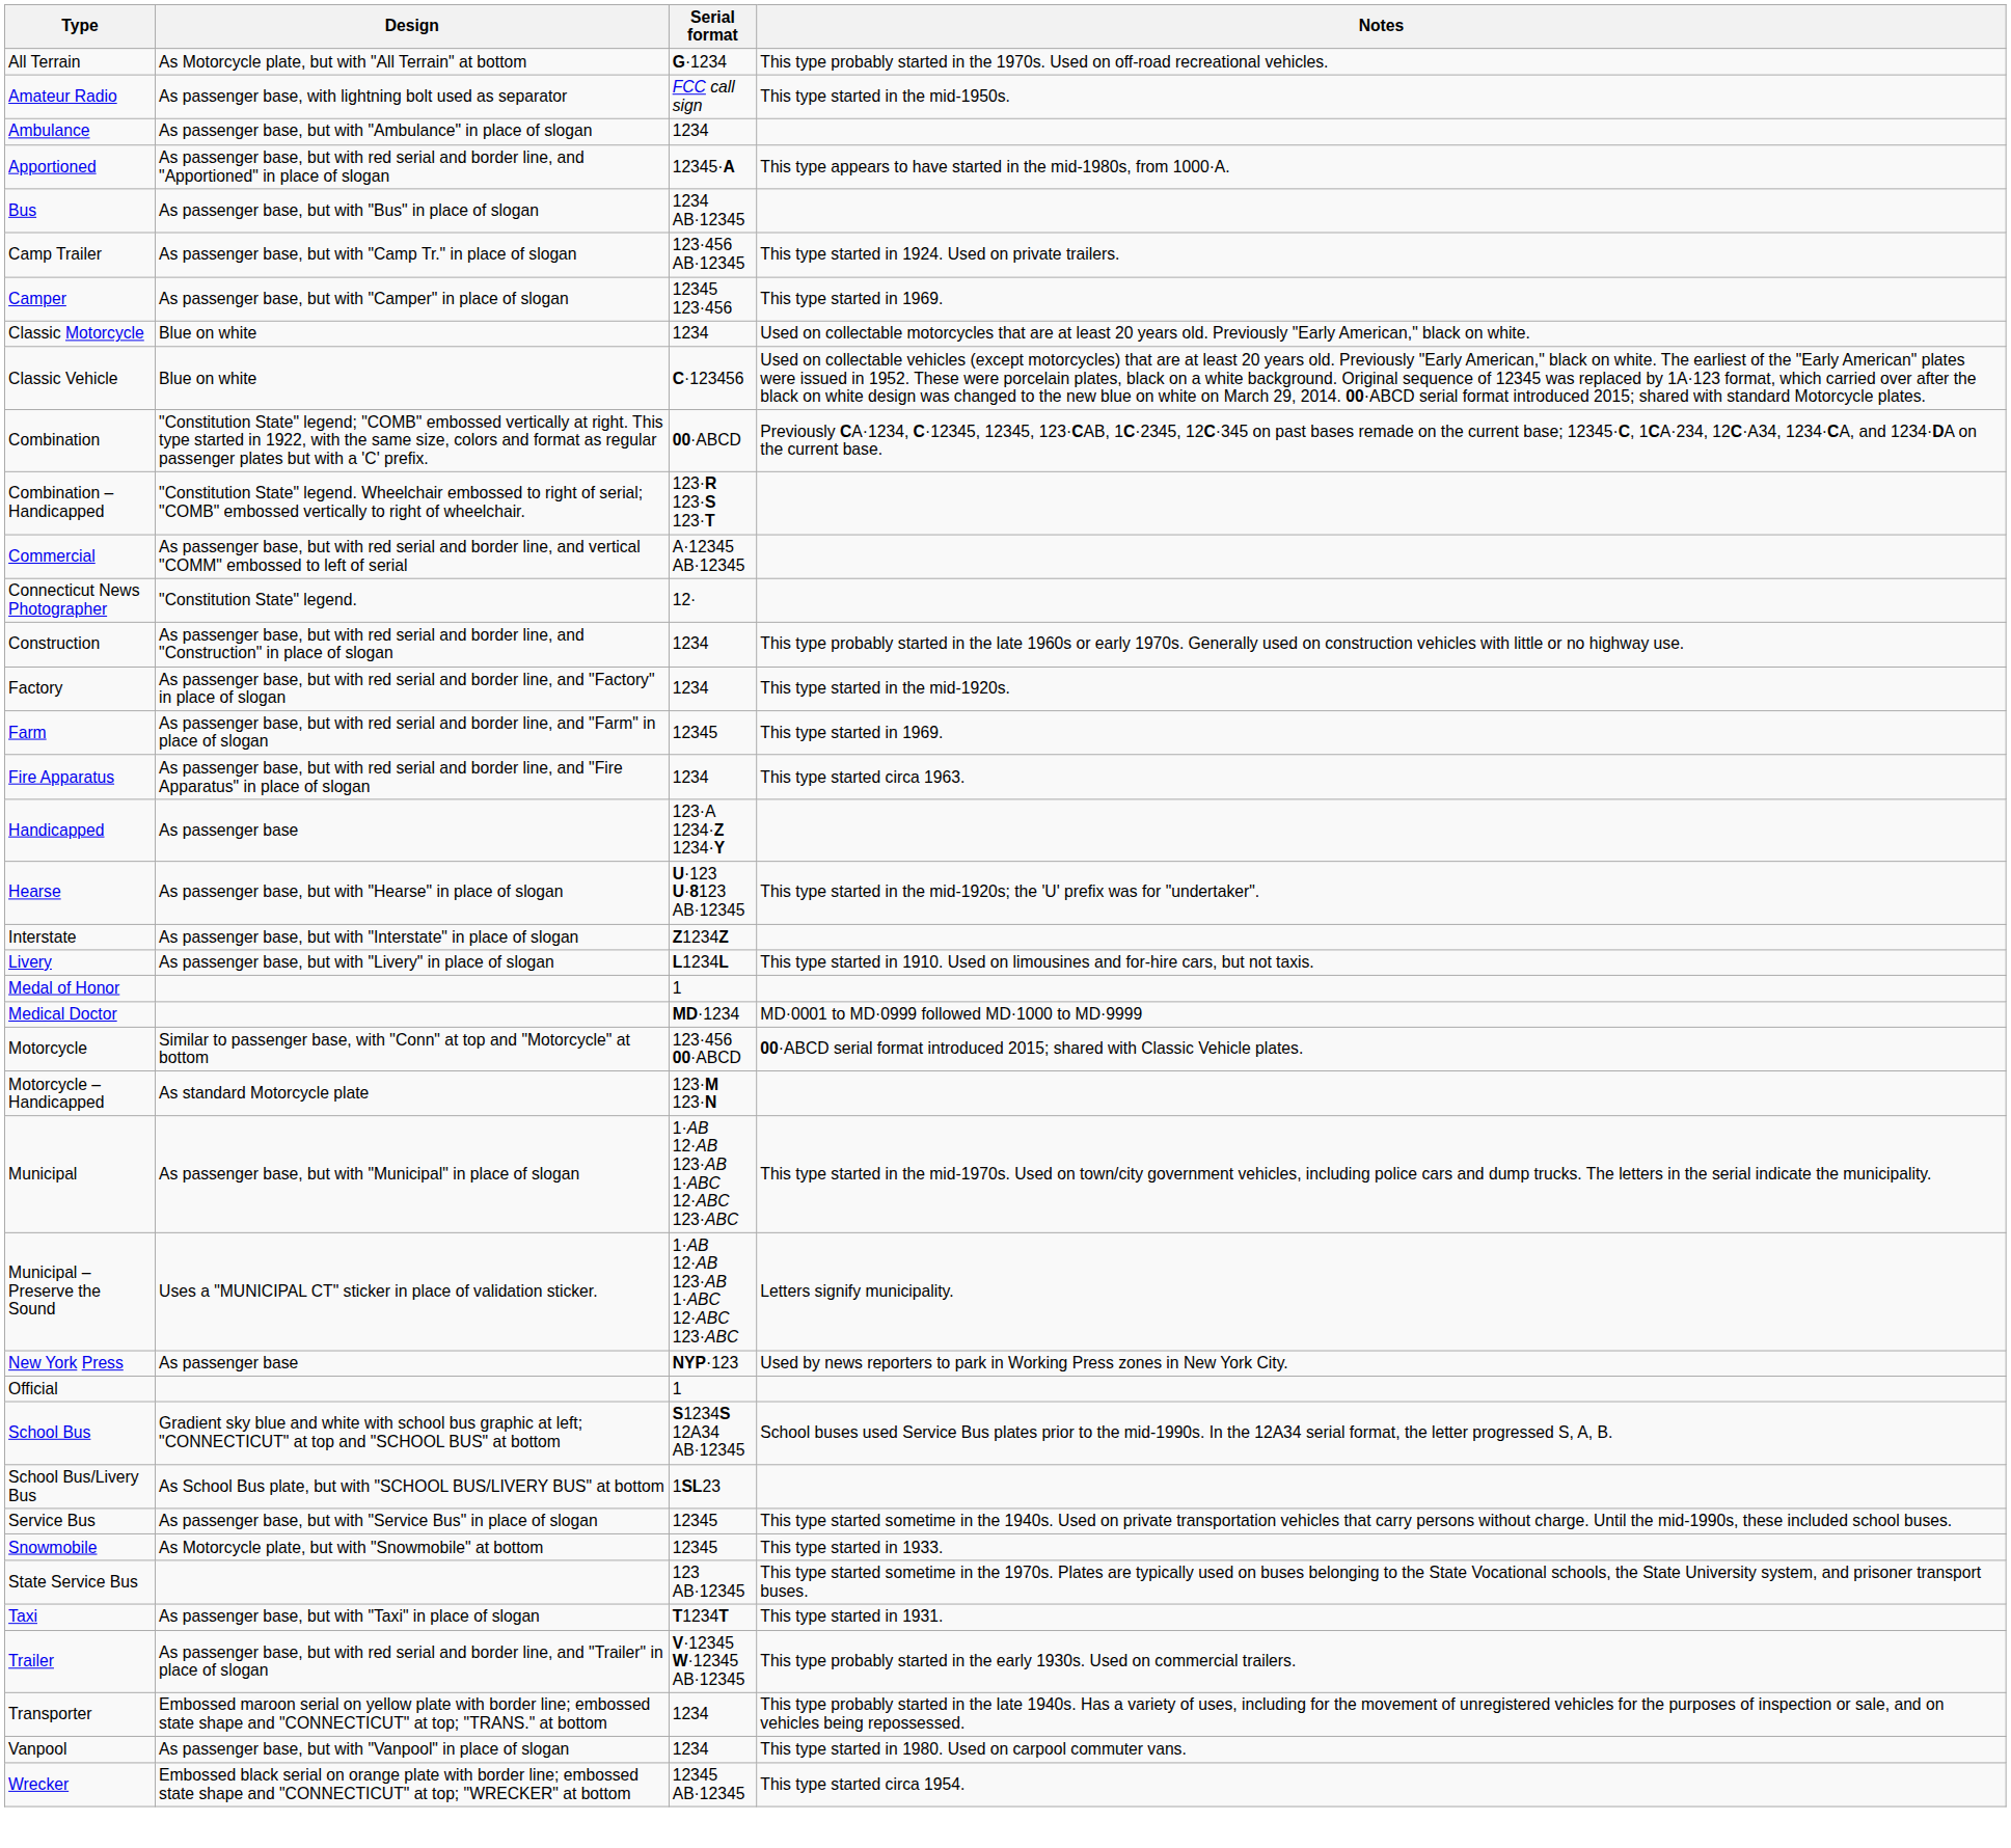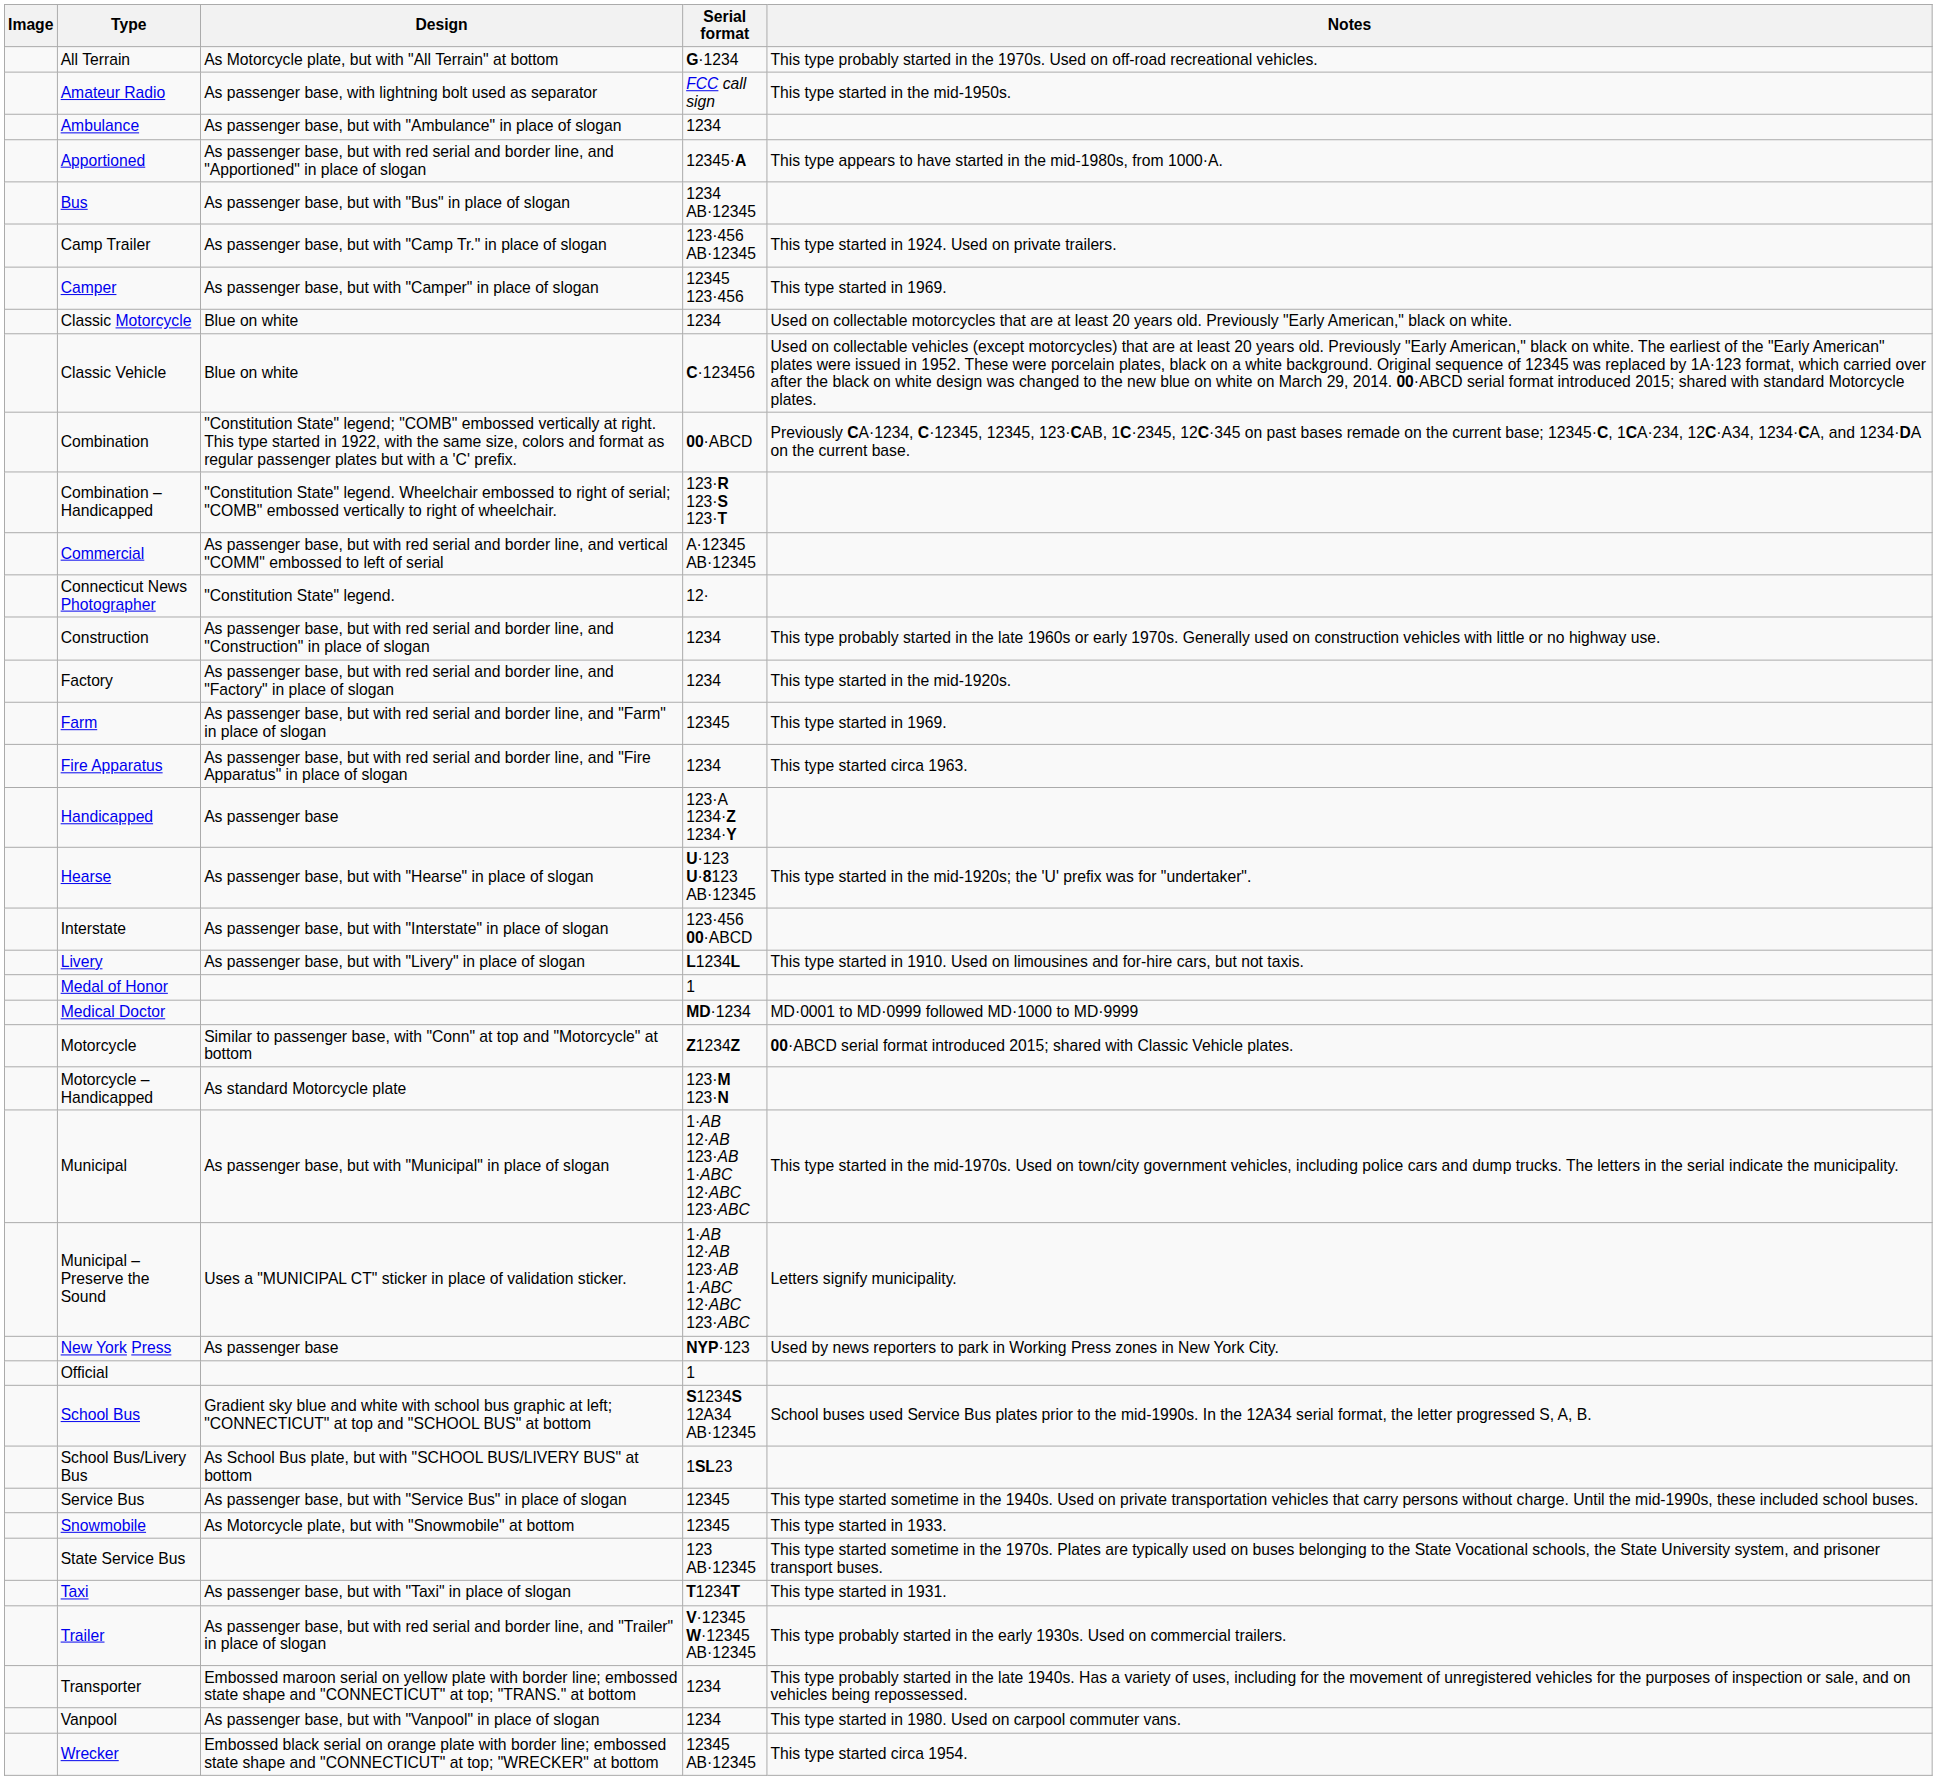+ column: Image
Interstate | Serial format: Z1234Z -> 123·456 00·ABCD
Motorcycle | Serial format: 123·456 00·ABCD -> Z1234Z
